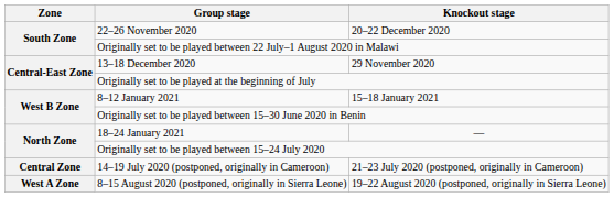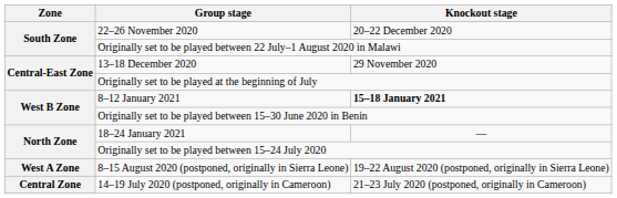8–12 January 2021 | Knockout stage: normal -> bold
rows swapped: 14–19 July 2020 (postponed, originally in Cameroon) <-> 8–15 August 2020 (postponed, originally in Sierra Leone)
